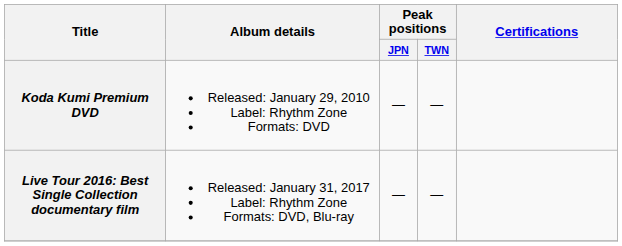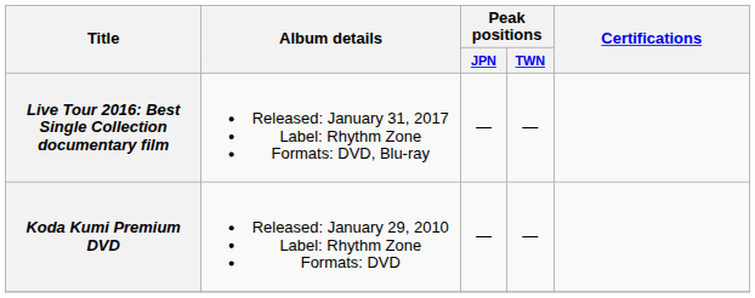rows swapped: Koda Kumi Premium DVD <-> Live Tour 2016: Best Single Collection documentary film
